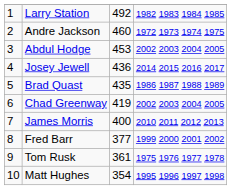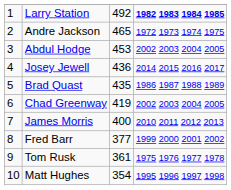Larry Station | column 4: normal -> bold
Andre Jackson | column 3: 460 -> 465
